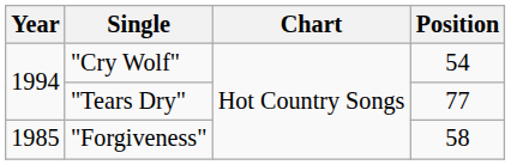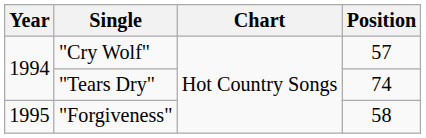"Cry Wolf" | Position: 54 -> 57
"Tears Dry" | Position: 77 -> 74
"Forgiveness" | Year: 1985 -> 1995
